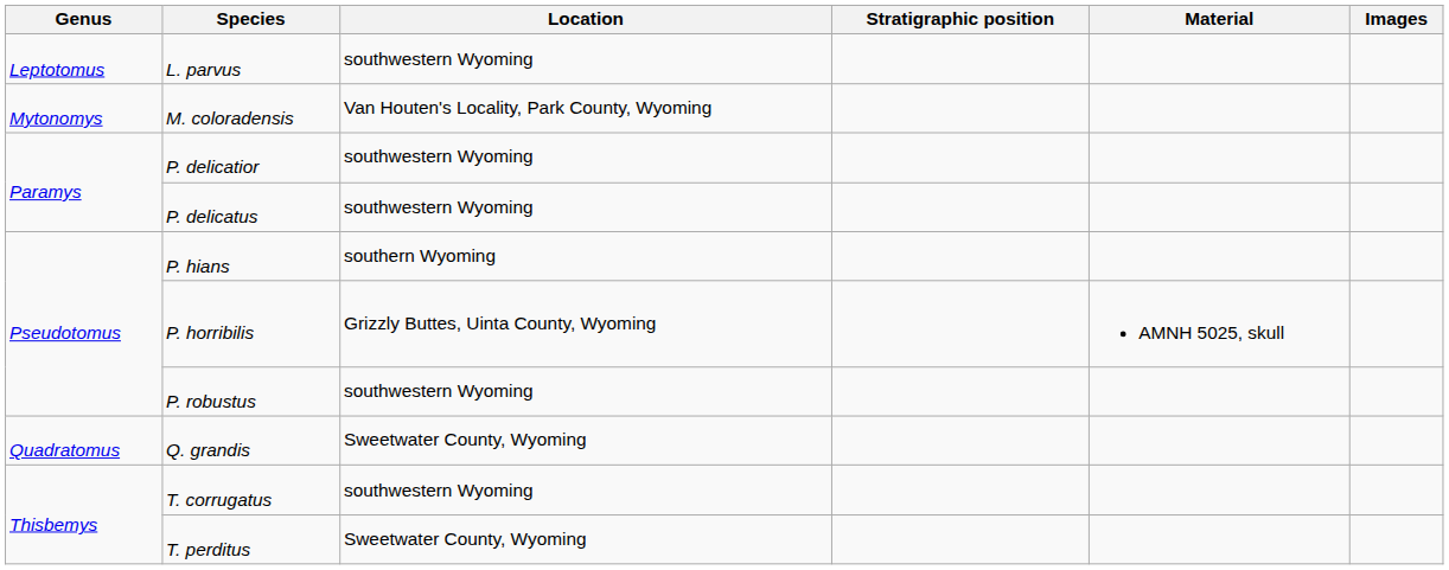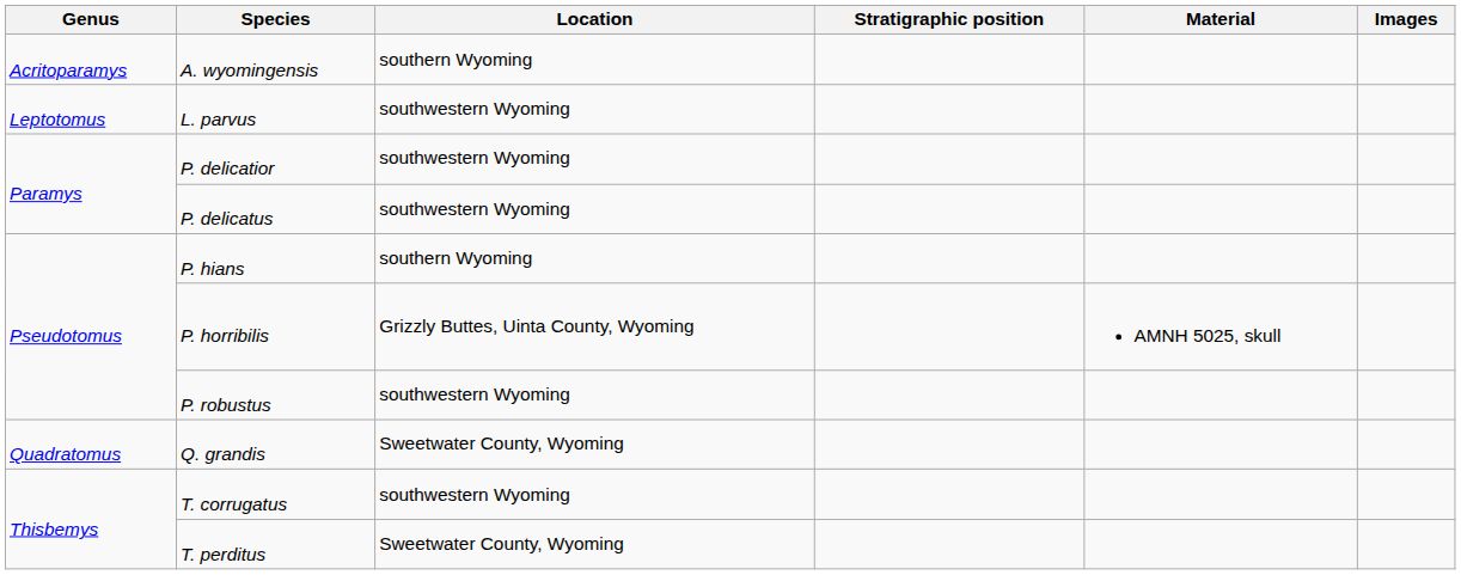+ row: Acritoparamys | A. wyomingensis | southern Wyoming
- row: Mytonomys | M. coloradensis | Van Houten's Locality, Park County, Wyoming
